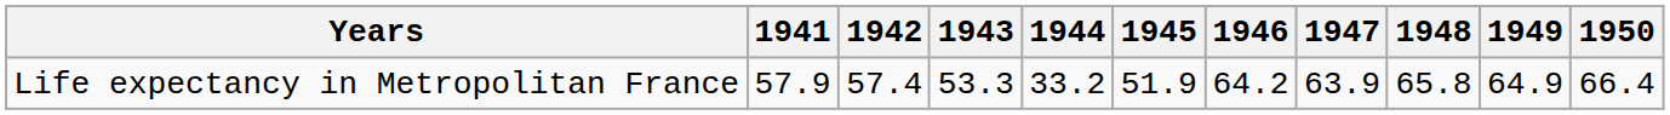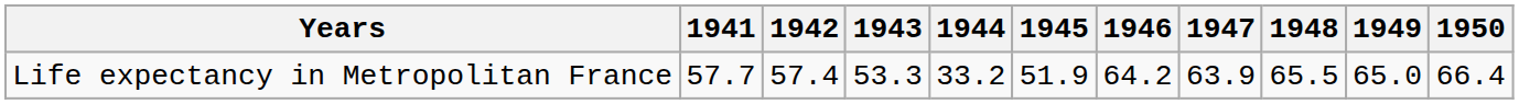Life expectancy in Metropolitan France | 1941: 57.9 -> 57.7
Life expectancy in Metropolitan France | 1948: 65.8 -> 65.5
Life expectancy in Metropolitan France | 1949: 64.9 -> 65.0
